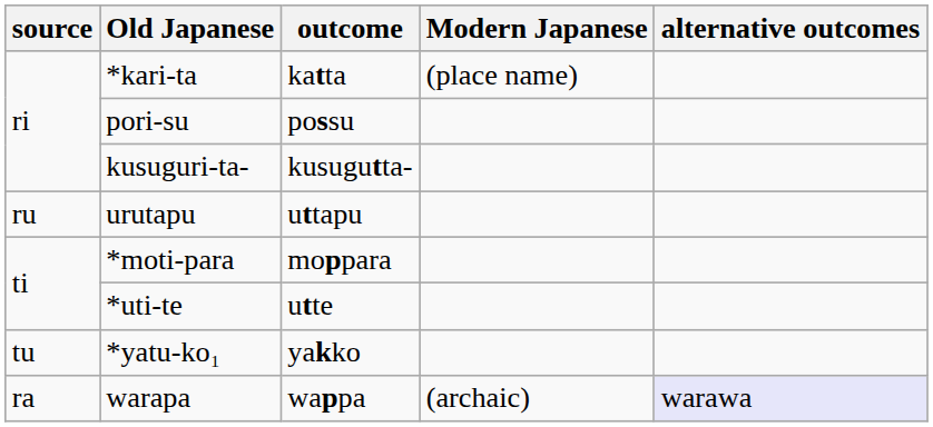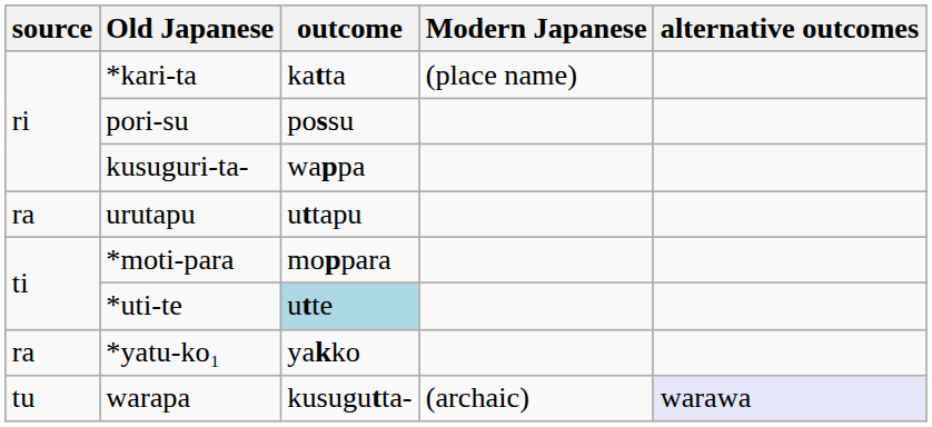kusuguri-ta- | outcome: kusugutta- -> wappa
urutapu | source: ru -> ra
*uti-te | outcome: no background -> lightblue background
*yatu-ko₁ | source: tu -> ra
warapa | source: ra -> tu
warapa | outcome: wappa -> kusugutta-
